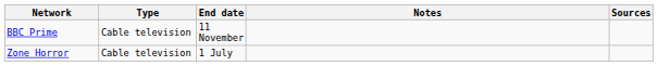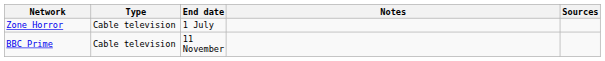rows swapped: Zone Horror <-> BBC Prime
